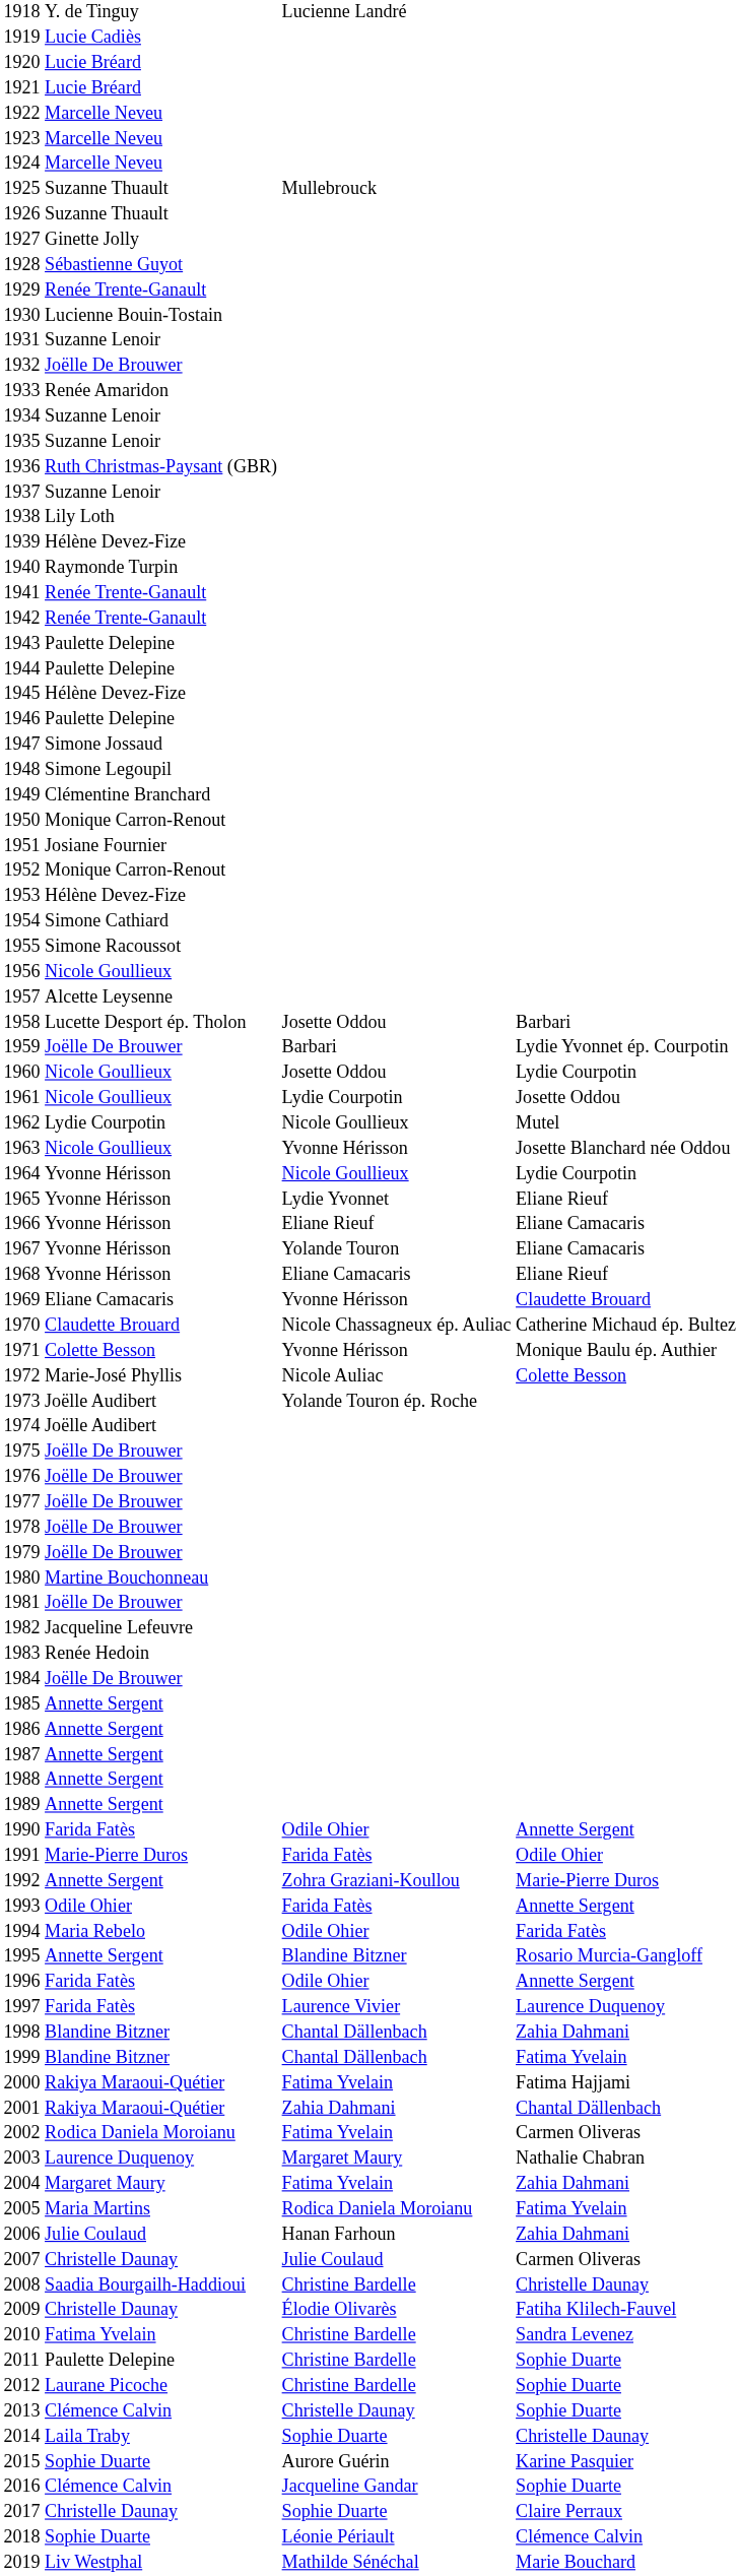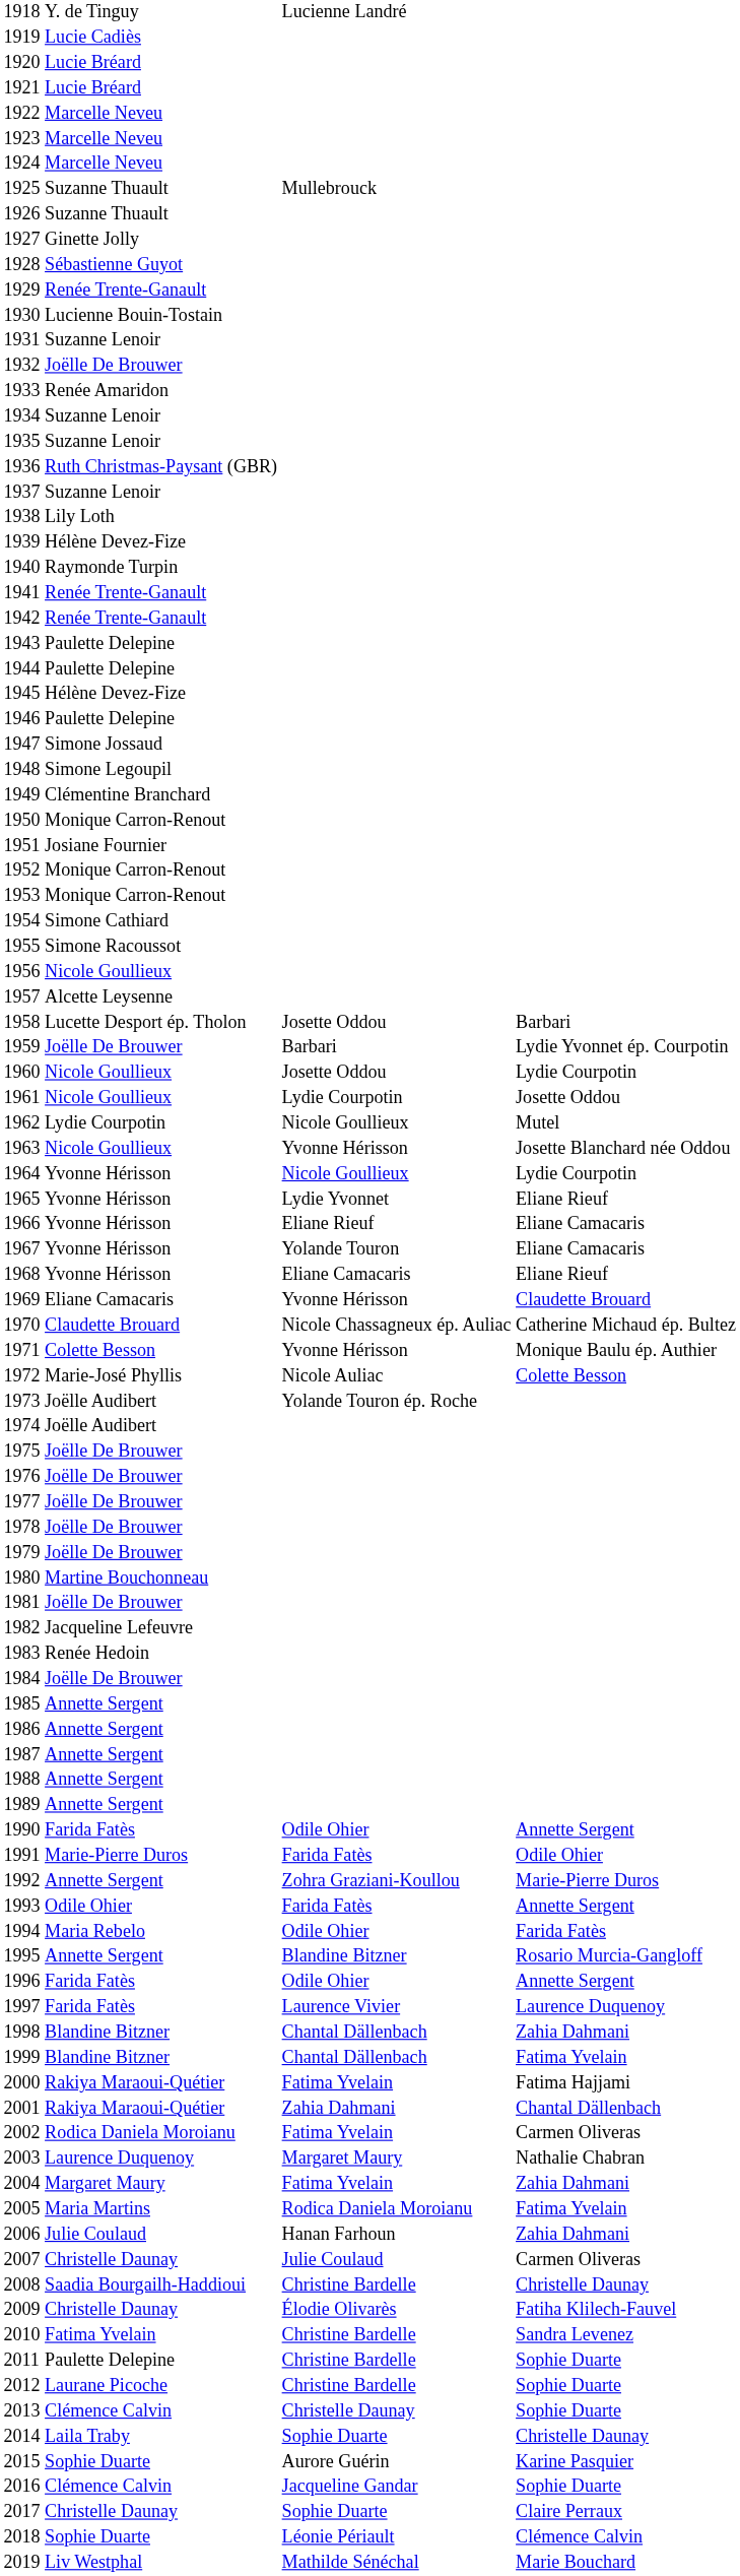1953 | column 2: Hélène Devez-Fize -> Monique Carron-Renout
